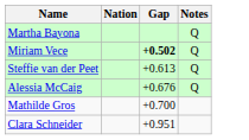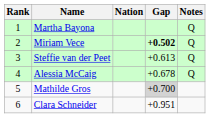+ column: Rank | 1 | 2 | 3 | 4 | 5 | 6
Alessia McCaig | Gap: +0.676 -> +0.678
Mathilde Gros | Gap: no background -> lightgrey background
